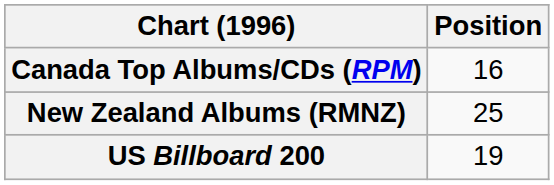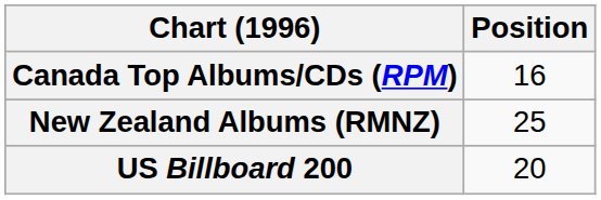US Billboard 200 | Position: 19 -> 20
